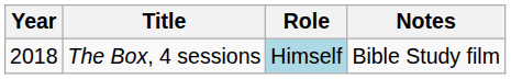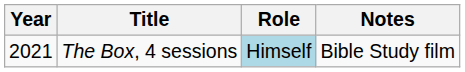The Box, 4 sessions | Year: 2018 -> 2021
